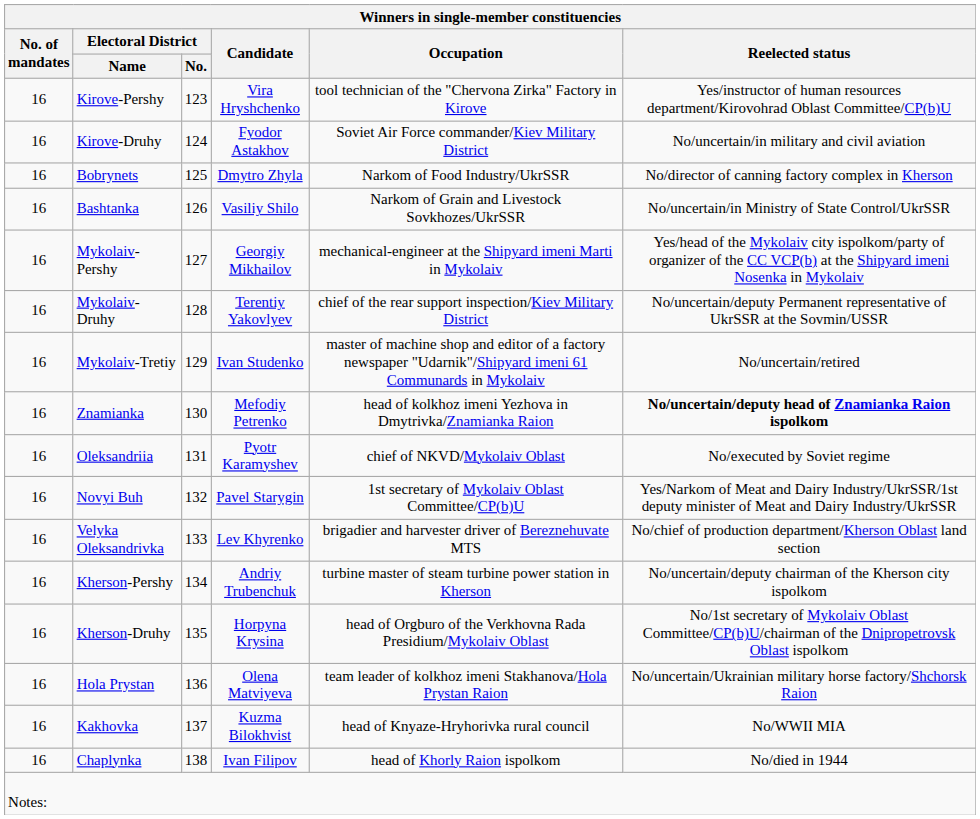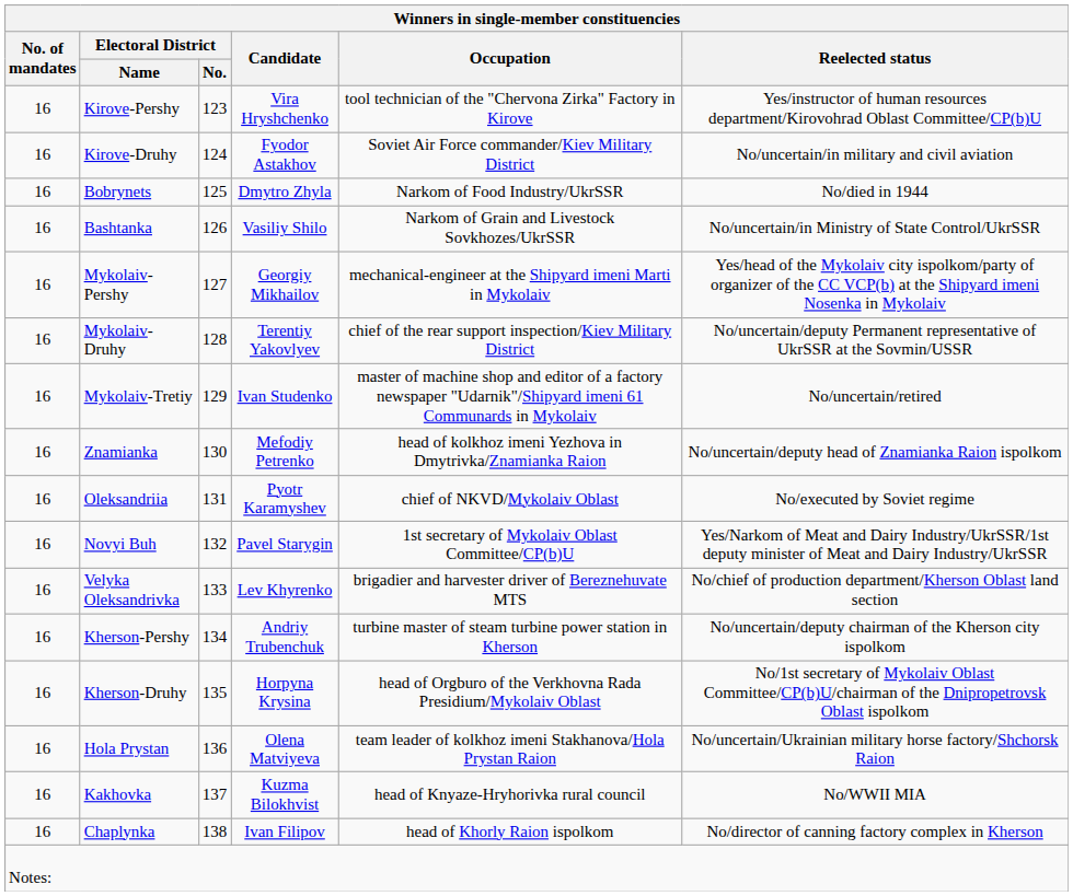Bobrynets | Winners in single-member constituencies / Reelected status: No/director of canning factory complex in Kherson -> No/died in 1944
Znamianka | Winners in single-member constituencies / Reelected status: bold -> normal
Chaplynka | Winners in single-member constituencies / Reelected status: No/died in 1944 -> No/director of canning factory complex in Kherson
